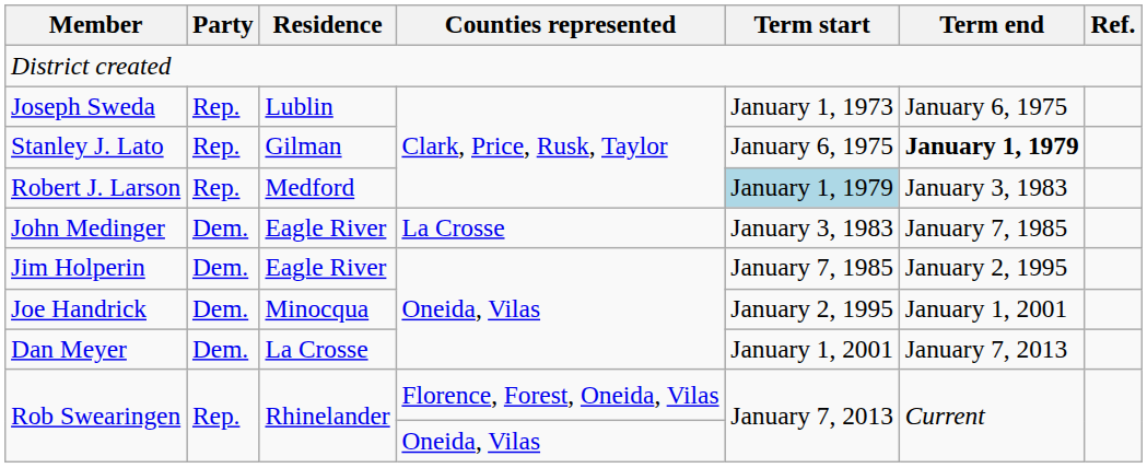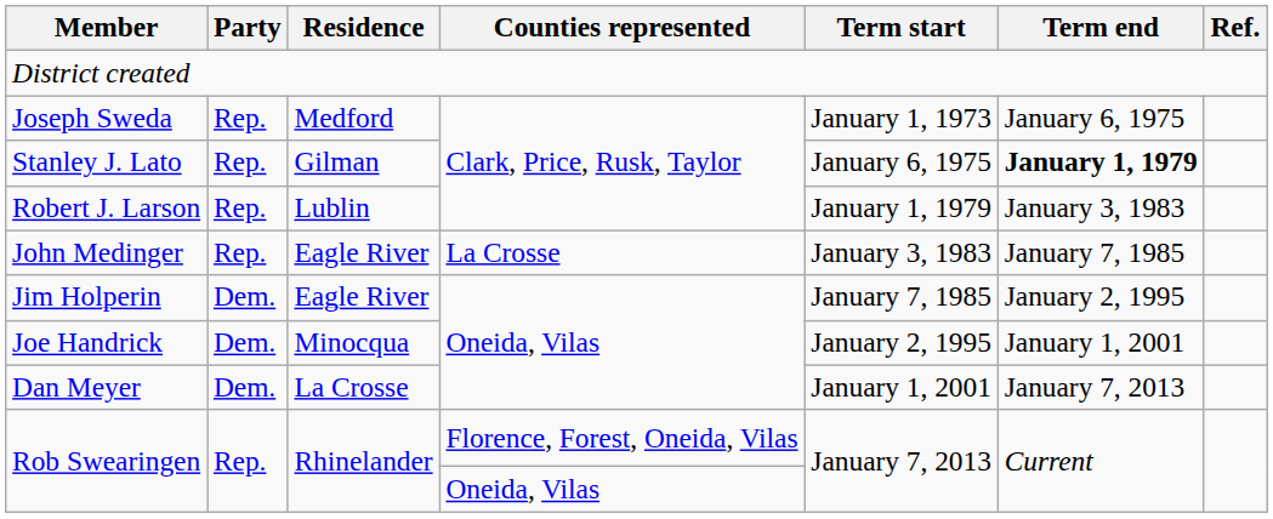Joseph Sweda | Residence: Lublin -> Medford
Robert J. Larson | Residence: Medford -> Lublin
Robert J. Larson | Term start: lightblue background -> no background
John Medinger | Party: Dem. -> Rep.
